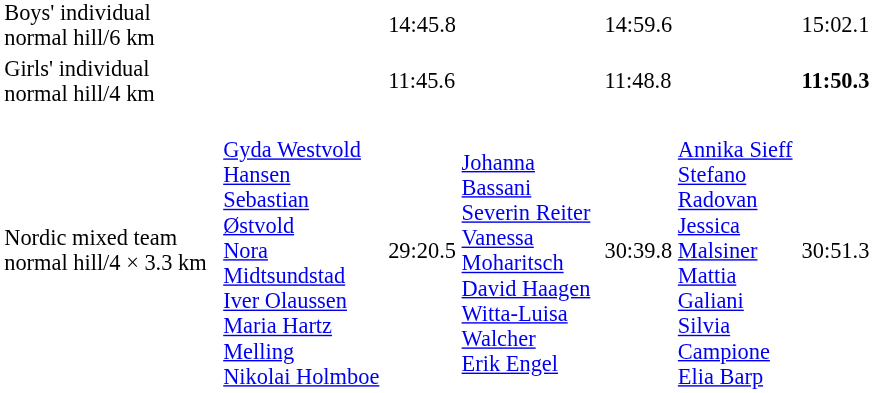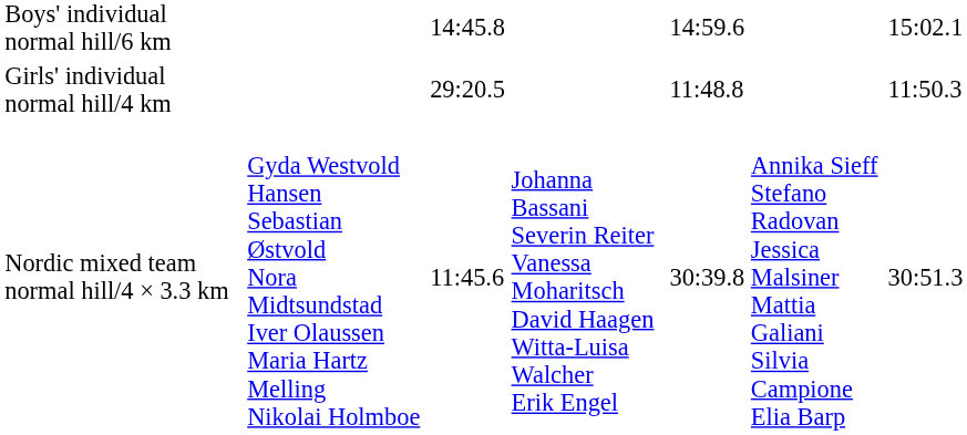Girls' individual normal hill/4 km | column 3: 11:45.6 -> 29:20.5
Girls' individual normal hill/4 km | column 7: bold -> normal
Nordic mixed team normal hill/4 × 3.3 km | column 3: 29:20.5 -> 11:45.6
